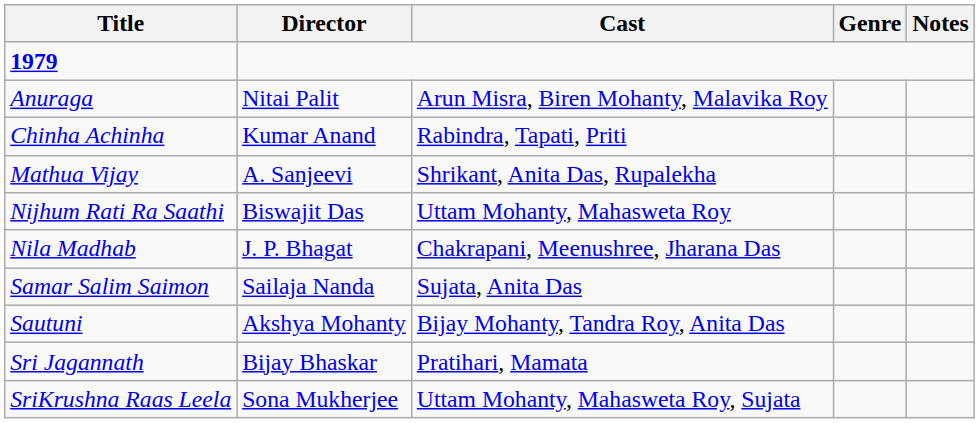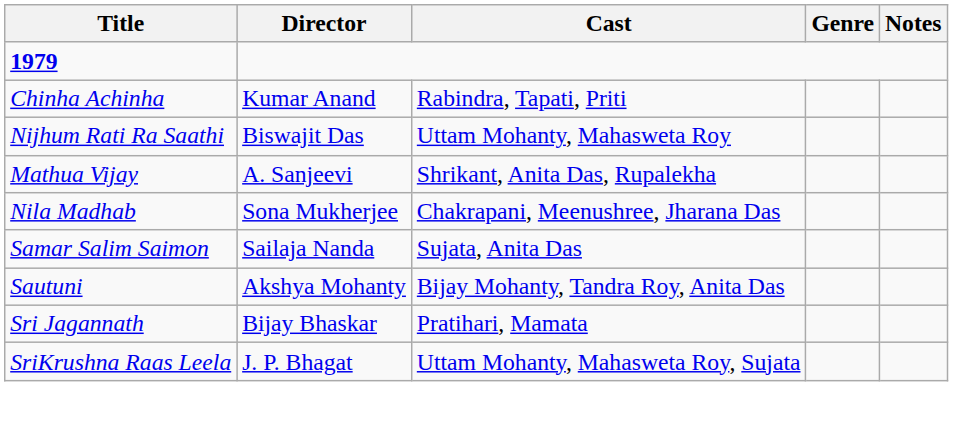- row: Anuraga | Nitai Palit | Arun Misra, Biren Mohanty, Malavika Roy
rows swapped: Nijhum Rati Ra Saathi <-> Mathua Vijay
Nila Madhab | Director: J. P. Bhagat -> Sona Mukherjee
SriKrushna Raas Leela | Director: Sona Mukherjee -> J. P. Bhagat
